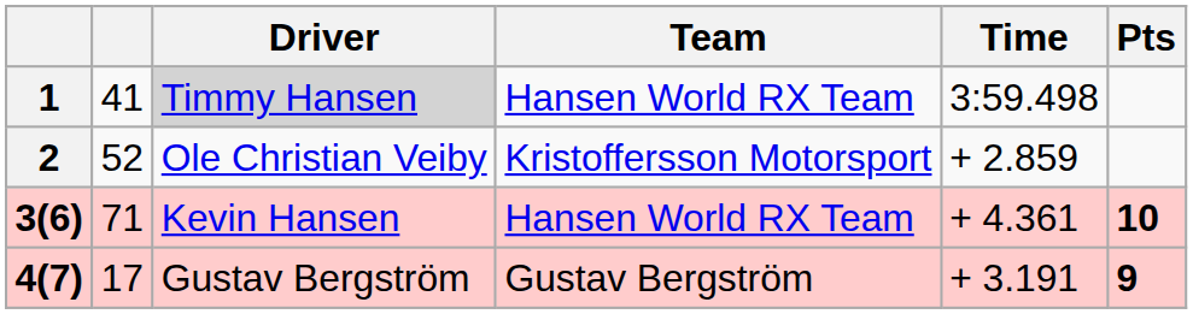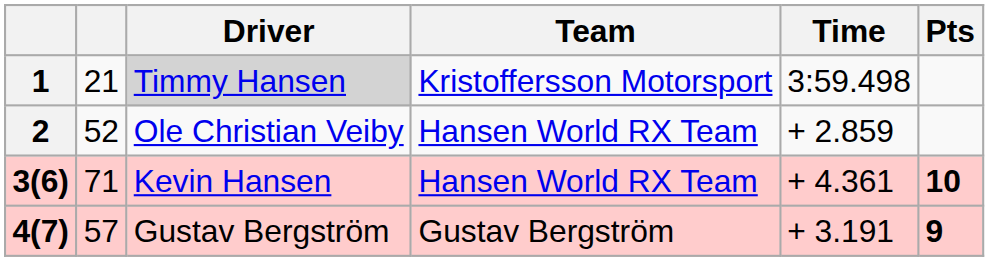1 | column 2: 41 -> 21
1 | Team: Hansen World RX Team -> Kristoffersson Motorsport
2 | Team: Kristoffersson Motorsport -> Hansen World RX Team
4(7) | column 2: 17 -> 57
